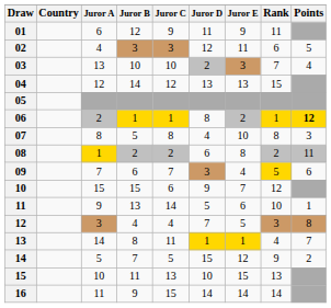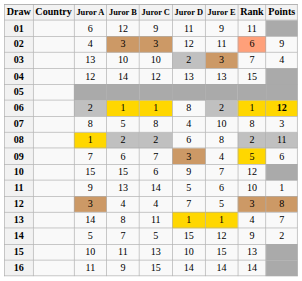02 | Rank: no background -> lightsalmon background
02 | Points: 5 -> 9
